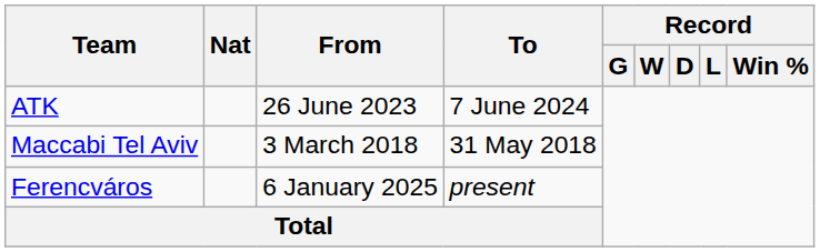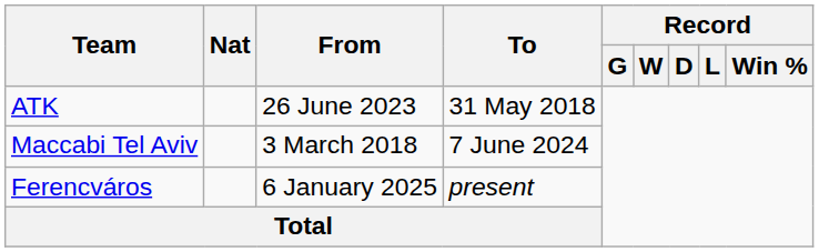ATK | To: 7 June 2024 -> 31 May 2018
Maccabi Tel Aviv | To: 31 May 2018 -> 7 June 2024
